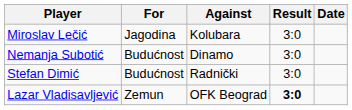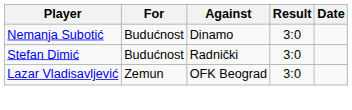- row: Miroslav Lečić | Jagodina | Kolubara | 3:0
Lazar Vladisavljević | Result: bold -> normal
